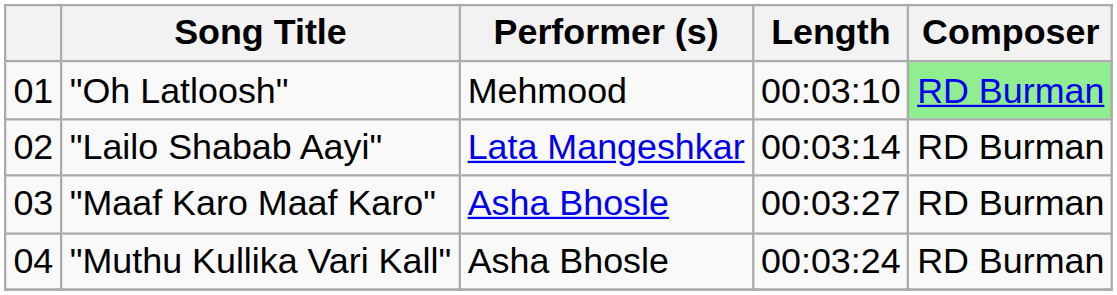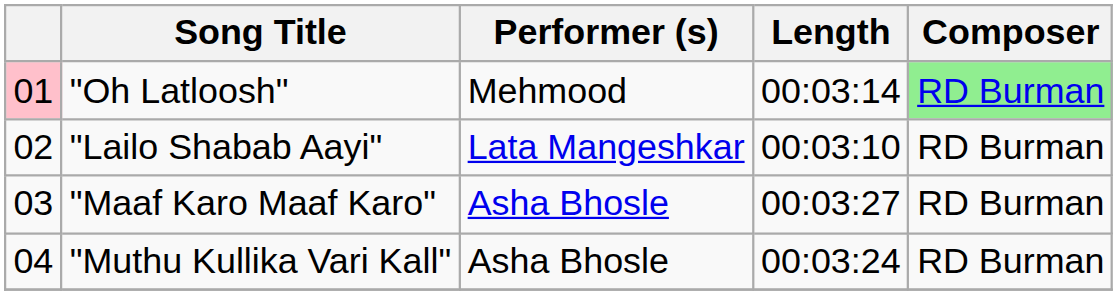"Oh Latloosh" | column 1: no background -> pink background
"Oh Latloosh" | Length: 00:03:10 -> 00:03:14
"Lailo Shabab Aayi" | Length: 00:03:14 -> 00:03:10
